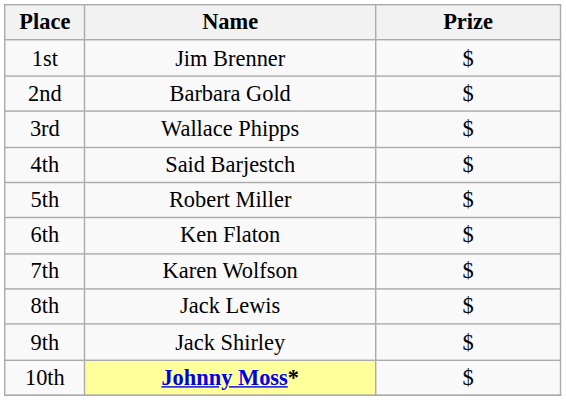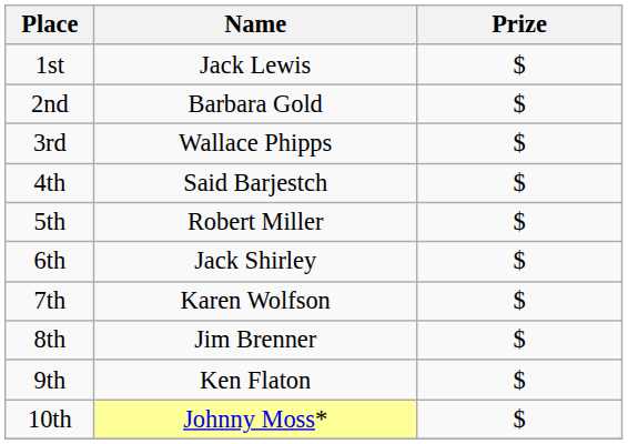1st | Name: Jim Brenner -> Jack Lewis
6th | Name: Ken Flaton -> Jack Shirley
8th | Name: Jack Lewis -> Jim Brenner
9th | Name: Jack Shirley -> Ken Flaton
10th | Name: bold -> normal
